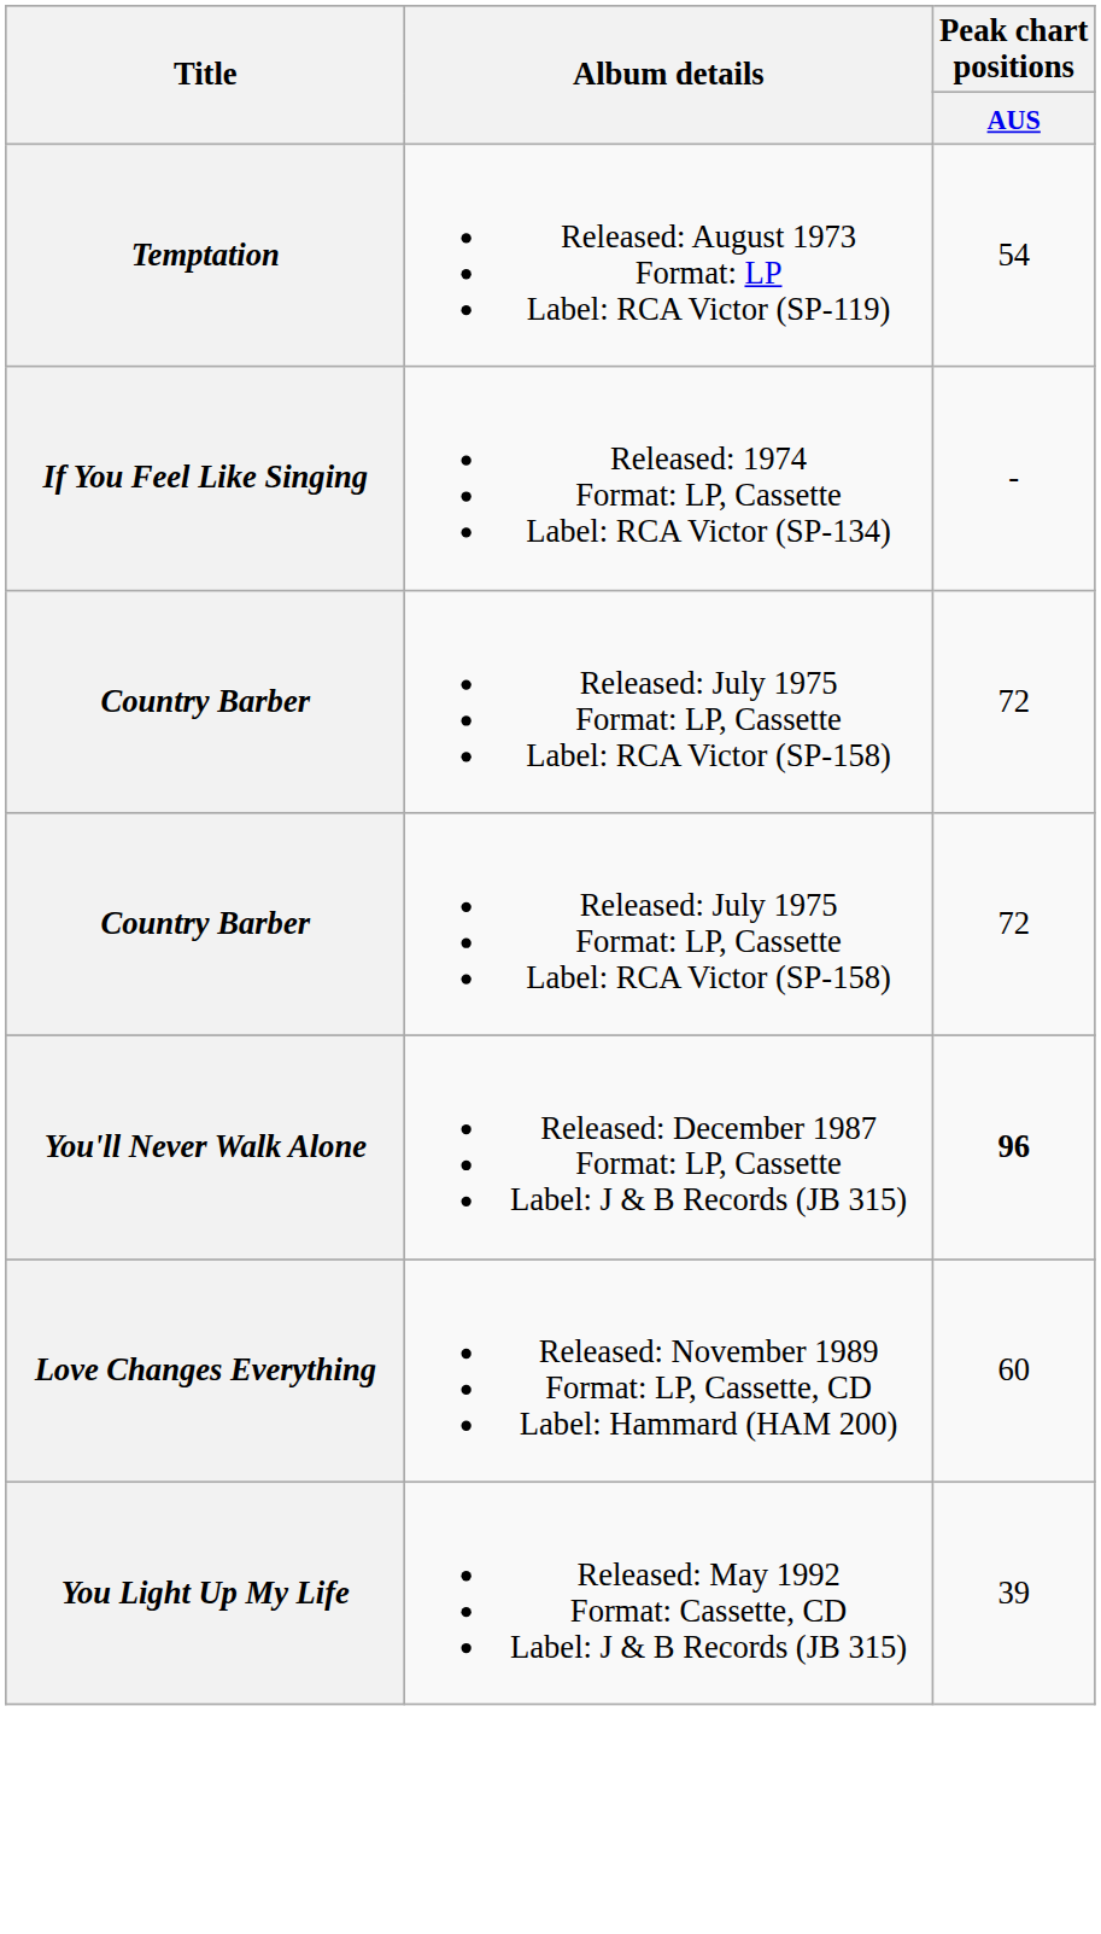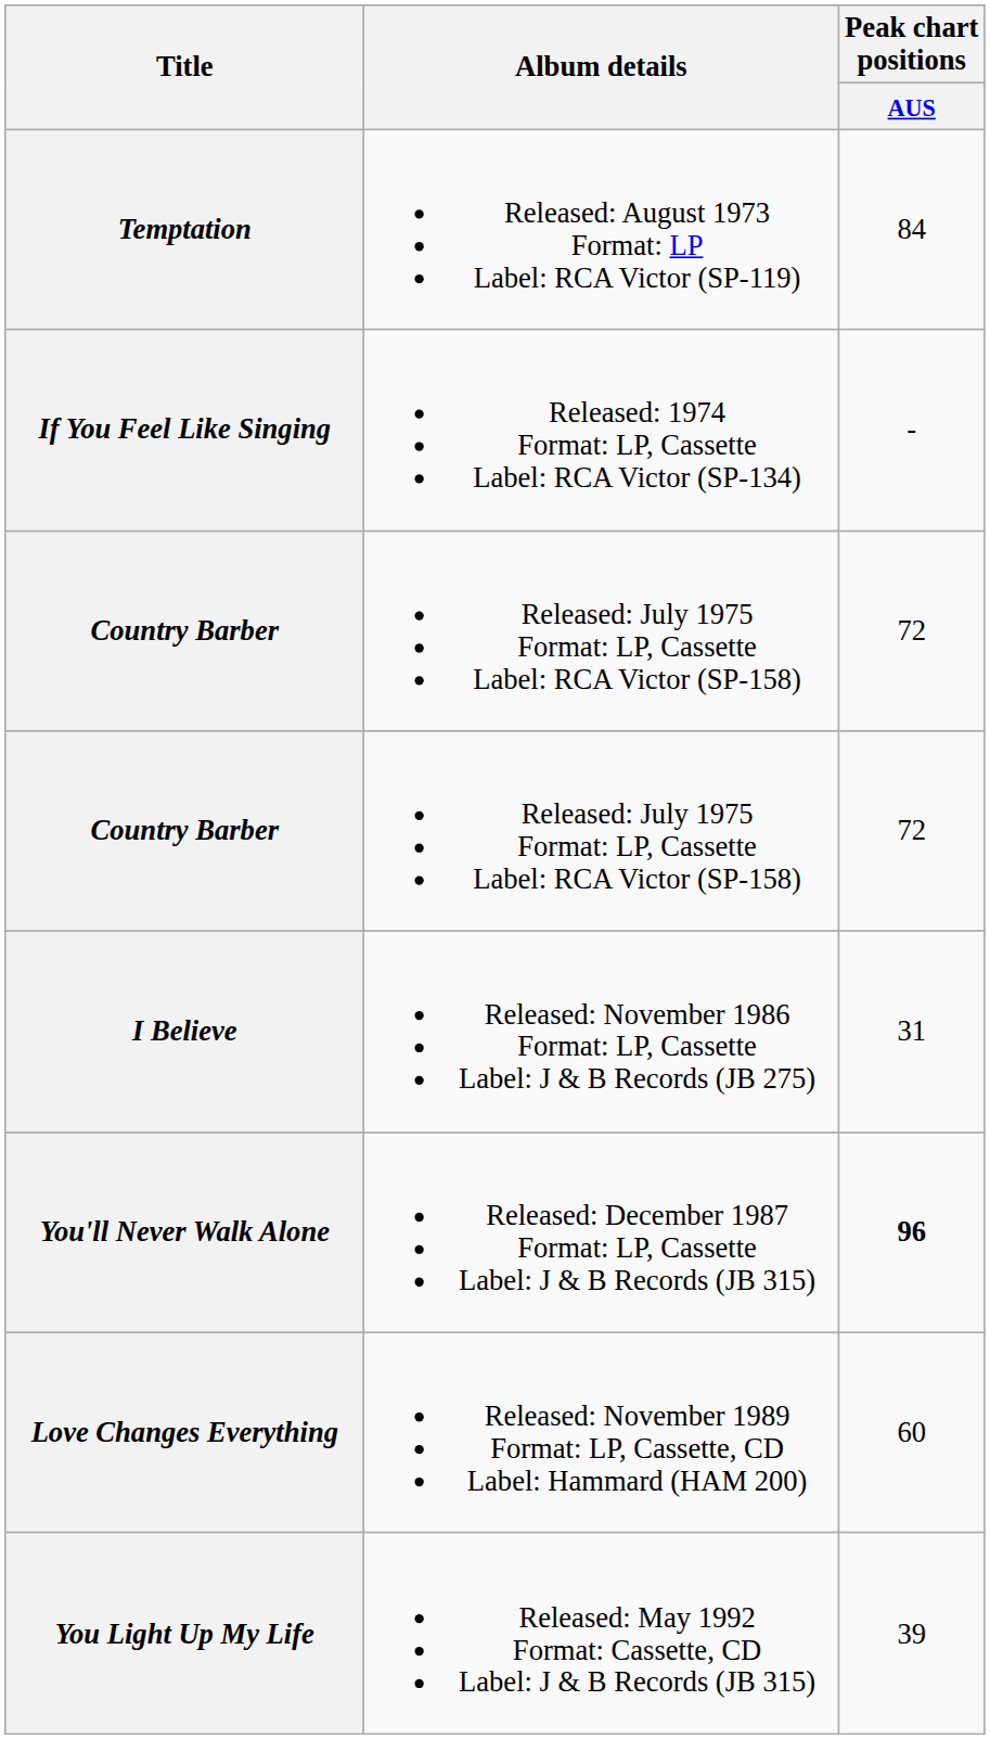Temptation | Peak chart positions / AUS: 54 -> 84
+ row: I Believe | Released: November 1986 Format: LP, Cassette Label: J & B Records (JB 275) | 31
